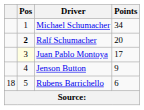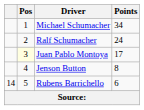Ralf Schumacher | Pos: bold -> normal
Ralf Schumacher | Points: 20 -> 24
Jenson Button | Points: 9 -> 8
Rubens Barrichello | column 1: 18 -> 14
